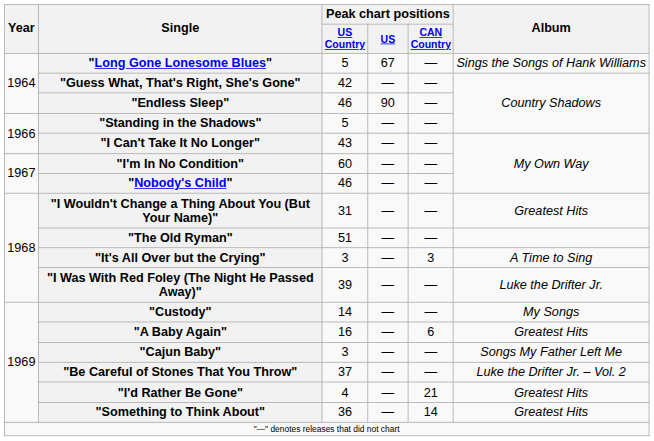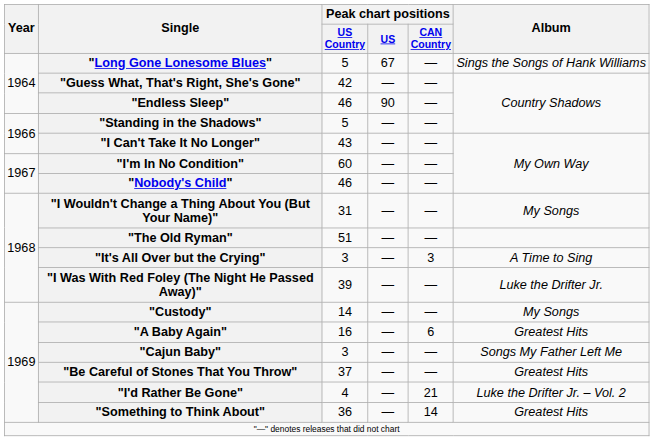"I Wouldn't Change a Thing About You (But Your Name)" | Album: Greatest Hits -> My Songs
"Be Careful of Stones That You Throw" | Album: Luke the Drifter Jr. – Vol. 2 -> Greatest Hits
"I'd Rather Be Gone" | Album: Greatest Hits -> Luke the Drifter Jr. – Vol. 2
